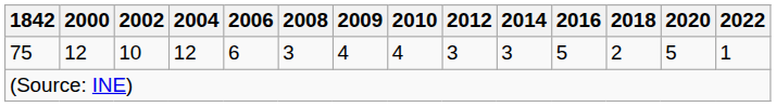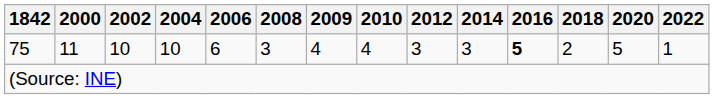75 | 2000: 12 -> 11
75 | 2004: 12 -> 10
75 | 2016: normal -> bold
